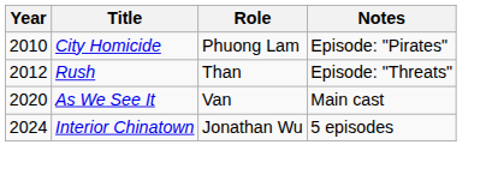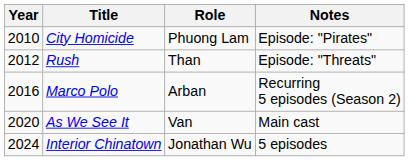+ row: 2016 | Marco Polo | Arban | Recurring 5 episodes (Season 2)
